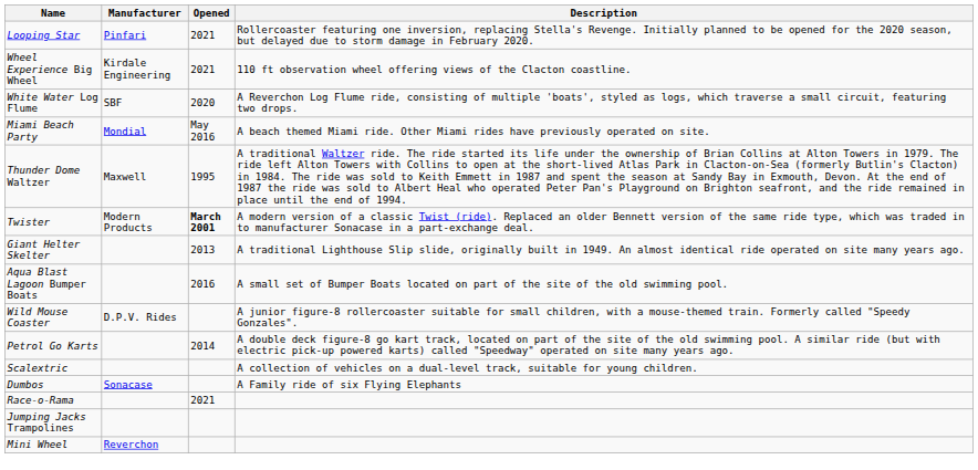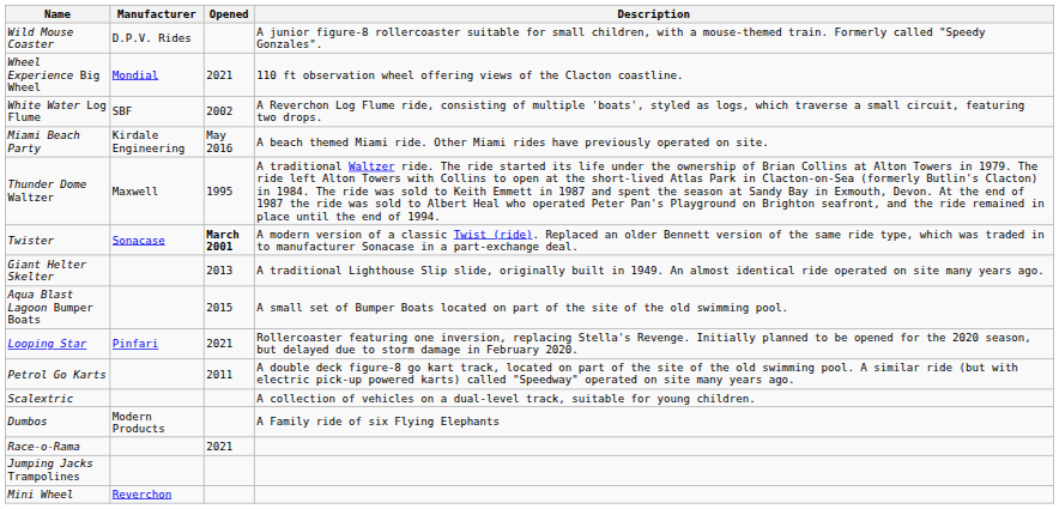rows swapped: Looping Star <-> Wild Mouse Coaster
Wheel Experience Big Wheel | Manufacturer: Kirdale Engineering -> Mondial
White Water Log Flume | Opened: 2020 -> 2002
Miami Beach Party | Manufacturer: Mondial -> Kirdale Engineering
Twister | Manufacturer: Modern Products -> Sonacase
Aqua Blast Lagoon Bumper Boats | Opened: 2016 -> 2015
Petrol Go Karts | Opened: 2014 -> 2011
Dumbos | Manufacturer: Sonacase -> Modern Products
